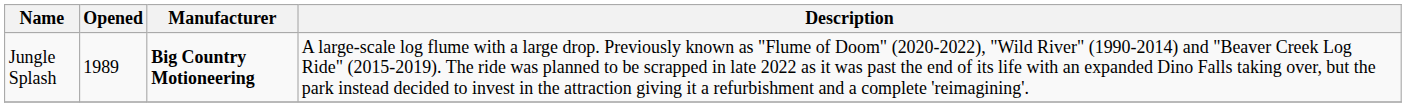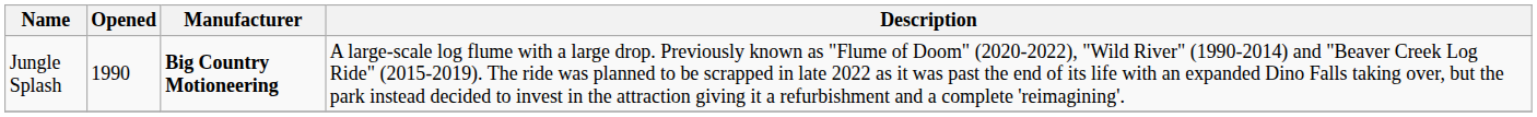Jungle Splash | Opened: 1989 -> 1990
